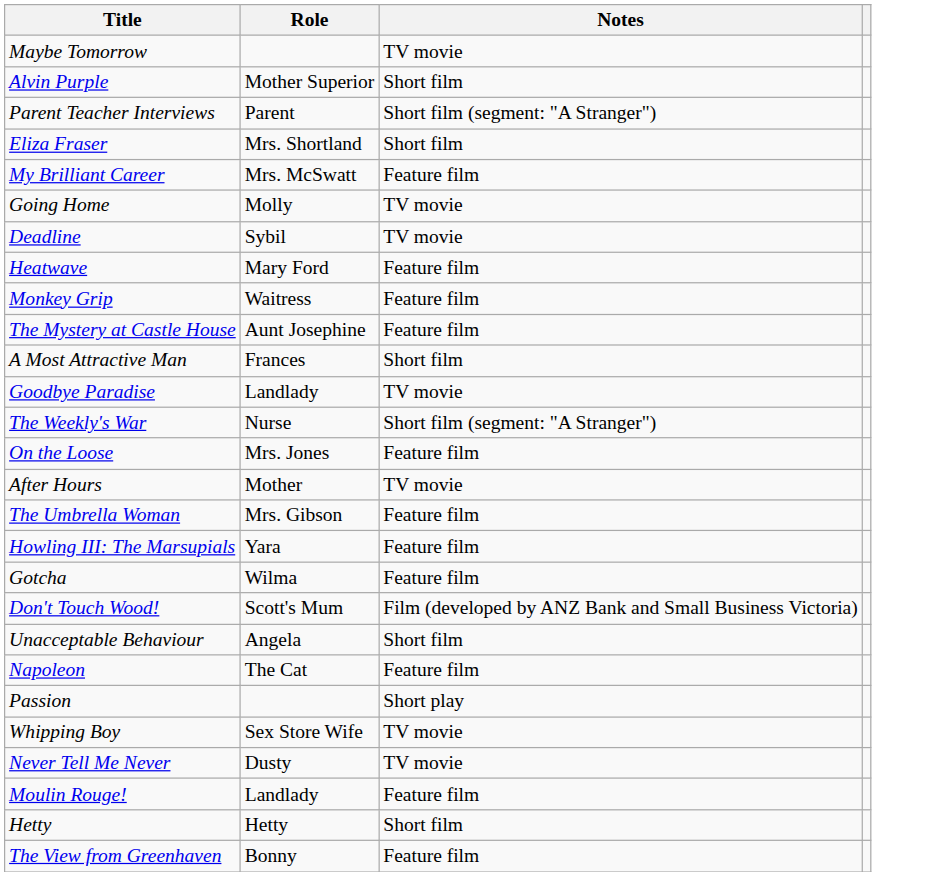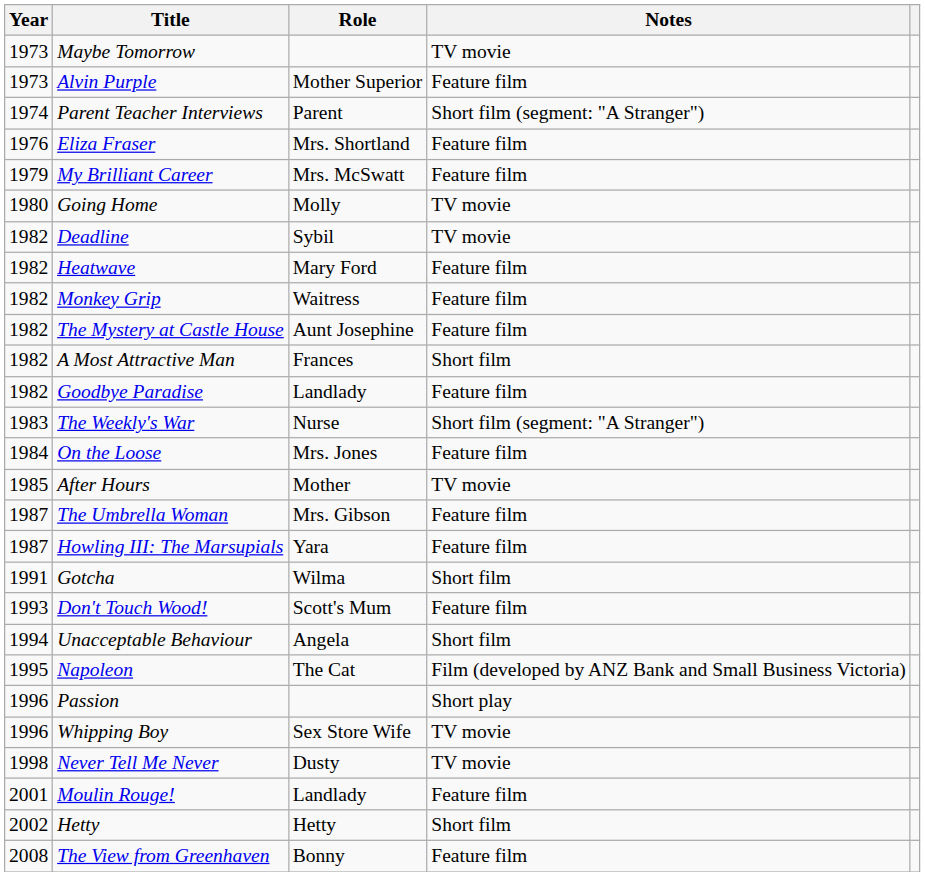+ column: Year | 1973 | 1973 | 1974 | 1976 | 1979 | 1980 | 1982 | 1982 | 1982 | 1982 | 1982 | 1982 | 1983 | 1984 | 1985 | 1987 | 1987 | 1991 | 1993 | 1994 | 1995 | 1996 | 1996 | 1998 | 2001 | 2002 | 2008
Alvin Purple | Notes: Short film -> Feature film
Eliza Fraser | Notes: Short film -> Feature film
Goodbye Paradise | Notes: TV movie -> Feature film
Gotcha | Notes: Feature film -> Short film
Don't Touch Wood! | Notes: Film (developed by ANZ Bank and Small Business Victoria) -> Feature film
Napoleon | Notes: Feature film -> Film (developed by ANZ Bank and Small Business Victoria)
